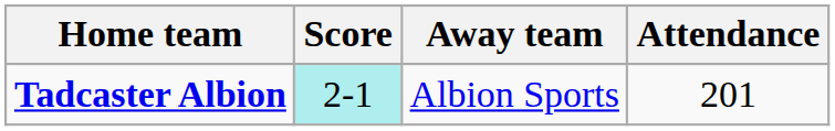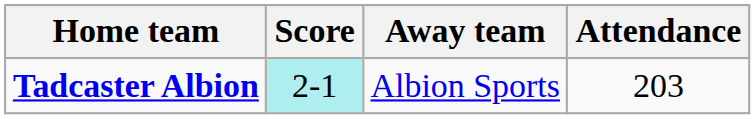Tadcaster Albion | Attendance: 201 -> 203
